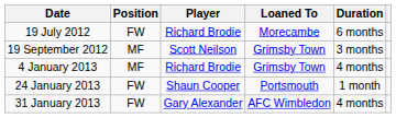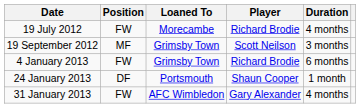columns swapped: Player <-> Loaned To
19 July 2012 | Duration: 6 months -> 4 months
4 January 2013 | Position: MF -> FW
4 January 2013 | Duration: 4 months -> 6 months
24 January 2013 | Position: FW -> DF
